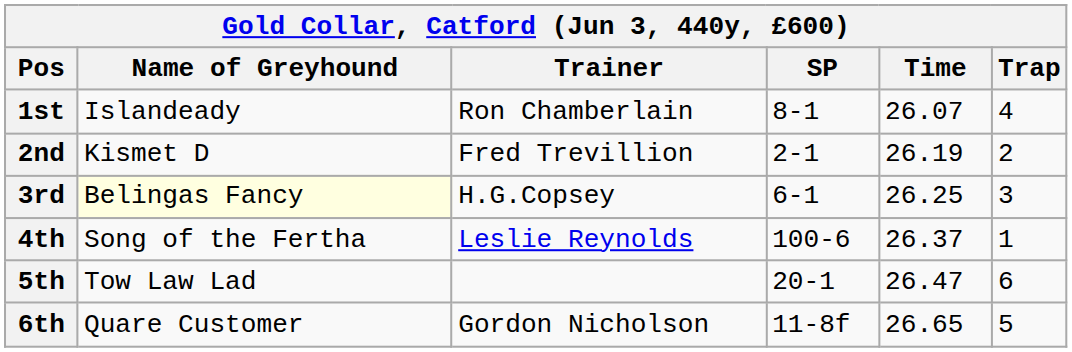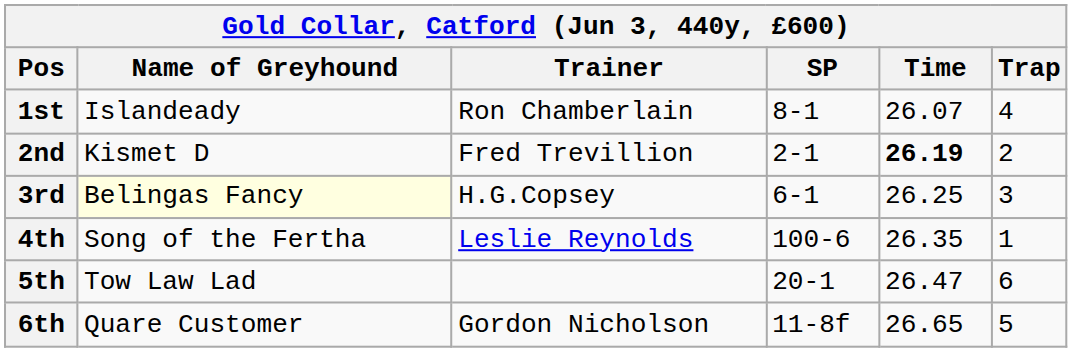2nd | Time: normal -> bold
4th | Time: 26.37 -> 26.35
